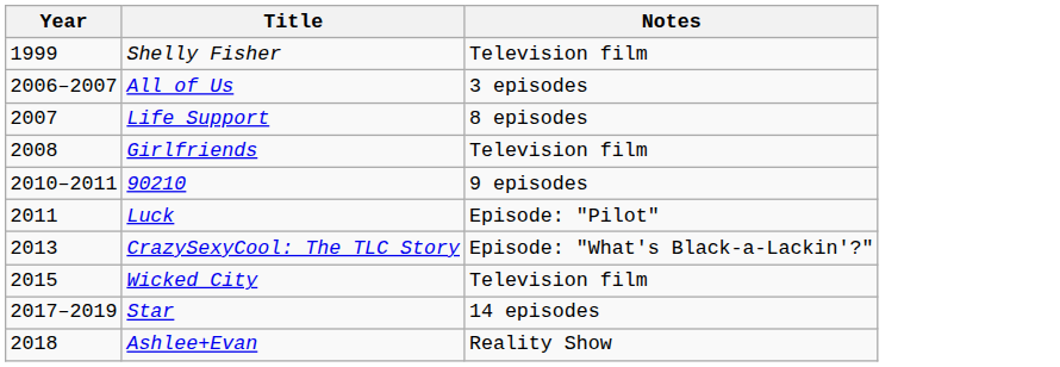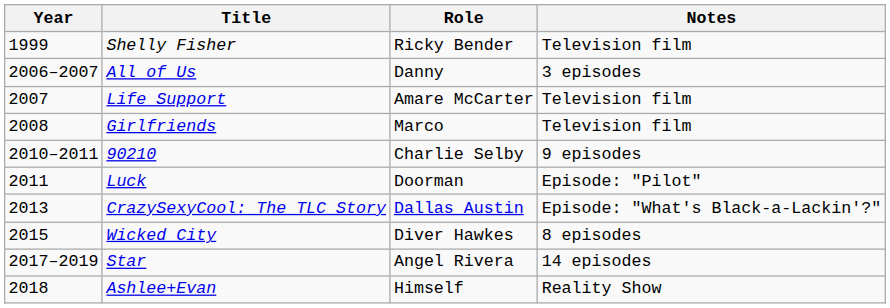+ column: Role | Ricky Bender | Danny | Amare McCarter | Marco | Charlie Selby | Doorman | Dallas Austin | Diver Hawkes | Angel Rivera | Himself
Life Support | Notes: 8 episodes -> Television film
Wicked City | Notes: Television film -> 8 episodes
